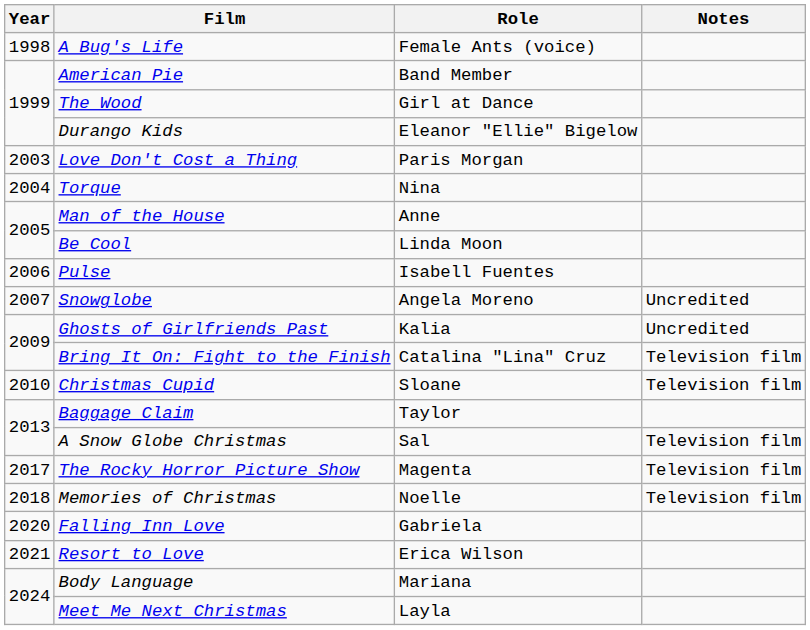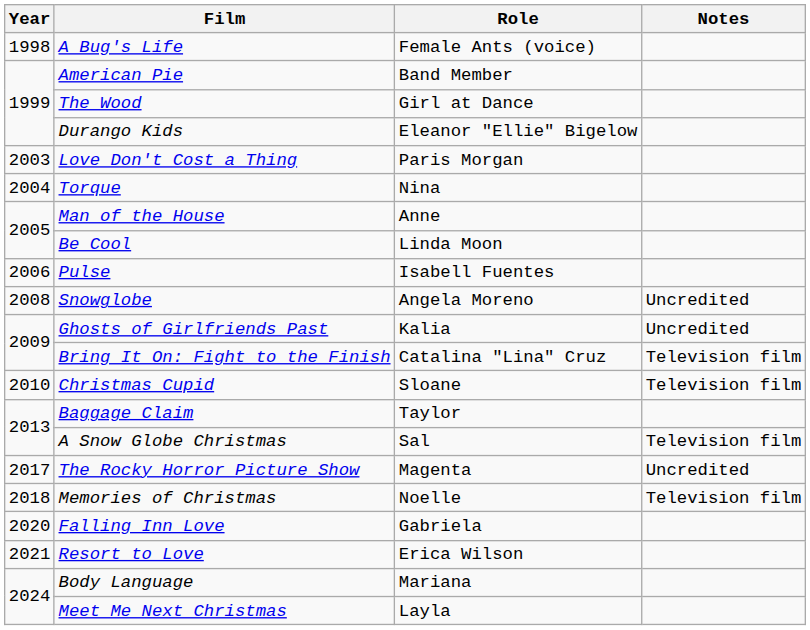Snowglobe | Year: 2007 -> 2008
The Rocky Horror Picture Show | Notes: Television film -> Uncredited
